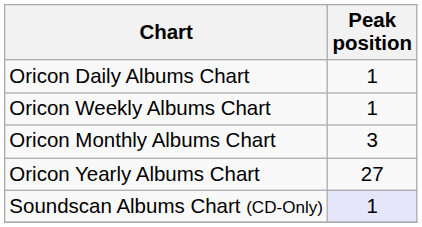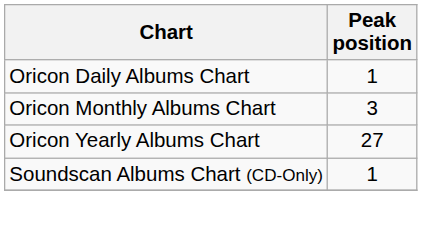- row: Oricon Weekly Albums Chart | 1
Soundscan Albums Chart (CD-Only) | Peak position: lavender background -> no background
